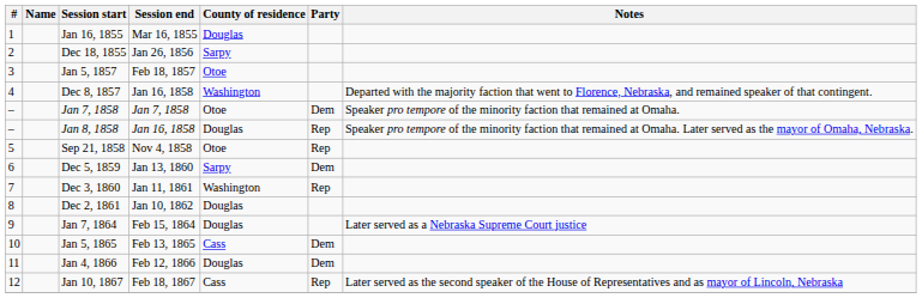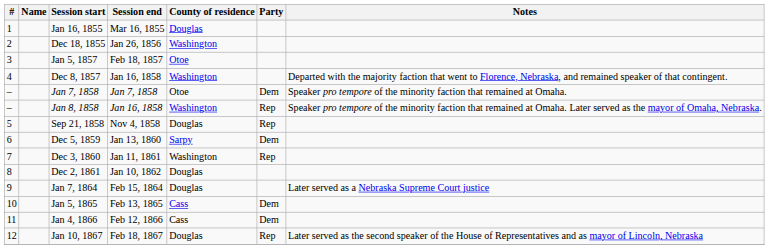Dec 18, 1855 | County of residence: Sarpy -> Washington
Jan 8, 1858 | County of residence: Douglas -> Washington
Sep 21, 1858 | County of residence: Otoe -> Douglas
Jan 4, 1866 | County of residence: Douglas -> Cass
Jan 10, 1867 | County of residence: Cass -> Douglas
